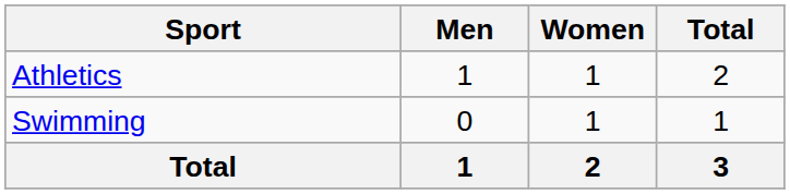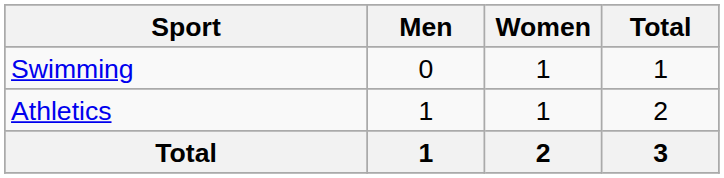rows swapped: Athletics <-> Swimming
